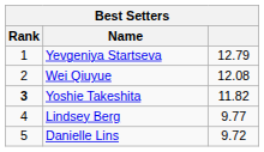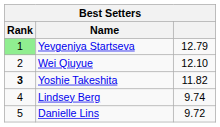Yevgeniya Startseva | Rank: no background -> lightgreen background
Wei Qiuyue | column 3: 12.08 -> 12.10
Lindsey Berg | column 3: 9.77 -> 9.74
